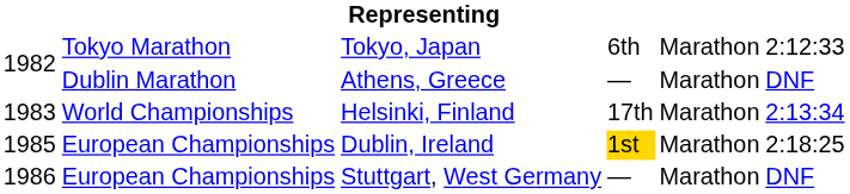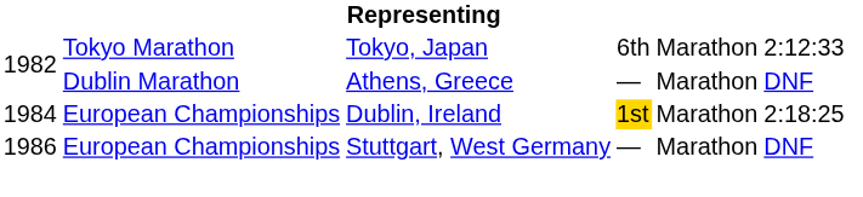- row: 1983 | World Championships | Helsinki, Finland | 17th | Marathon | 2:13:34
Dublin, Ireland | column 1: 1985 -> 1984
